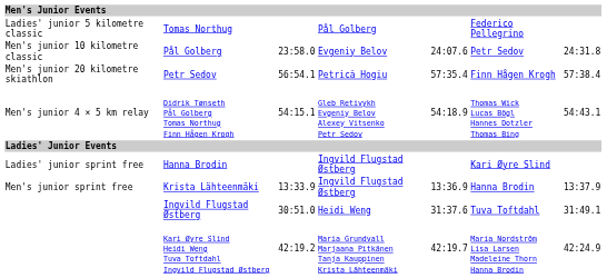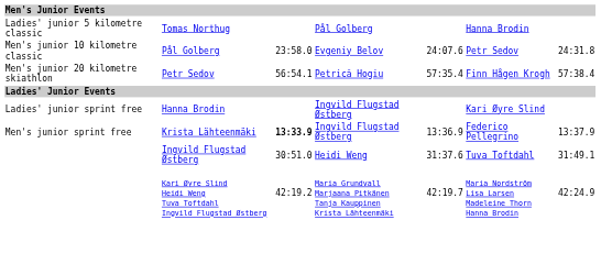Tomas Northug | column 6: Federico Pellegrino -> Hanna Brodin
- row: Men's junior 4 × 5 km relay | Didrik Tønseth Pål Golberg Tomas Northug Finn Hågen Krogh | 54:15.1 | Gleb Retivykh Evgeniy Belov Alexey Vitsenko Petr Sedov | 54:18.9 | Thomas Wick Lucas Bögl Hannes Dotzler Thomas Bing | 54:43.1
Krista Lähteenmäki | column 3: normal -> bold
Krista Lähteenmäki | column 6: Hanna Brodin -> Federico Pellegrino
